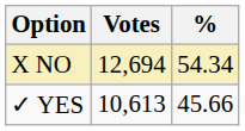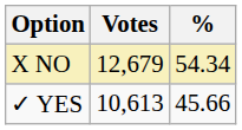X NO | Votes: 12,694 -> 12,679
